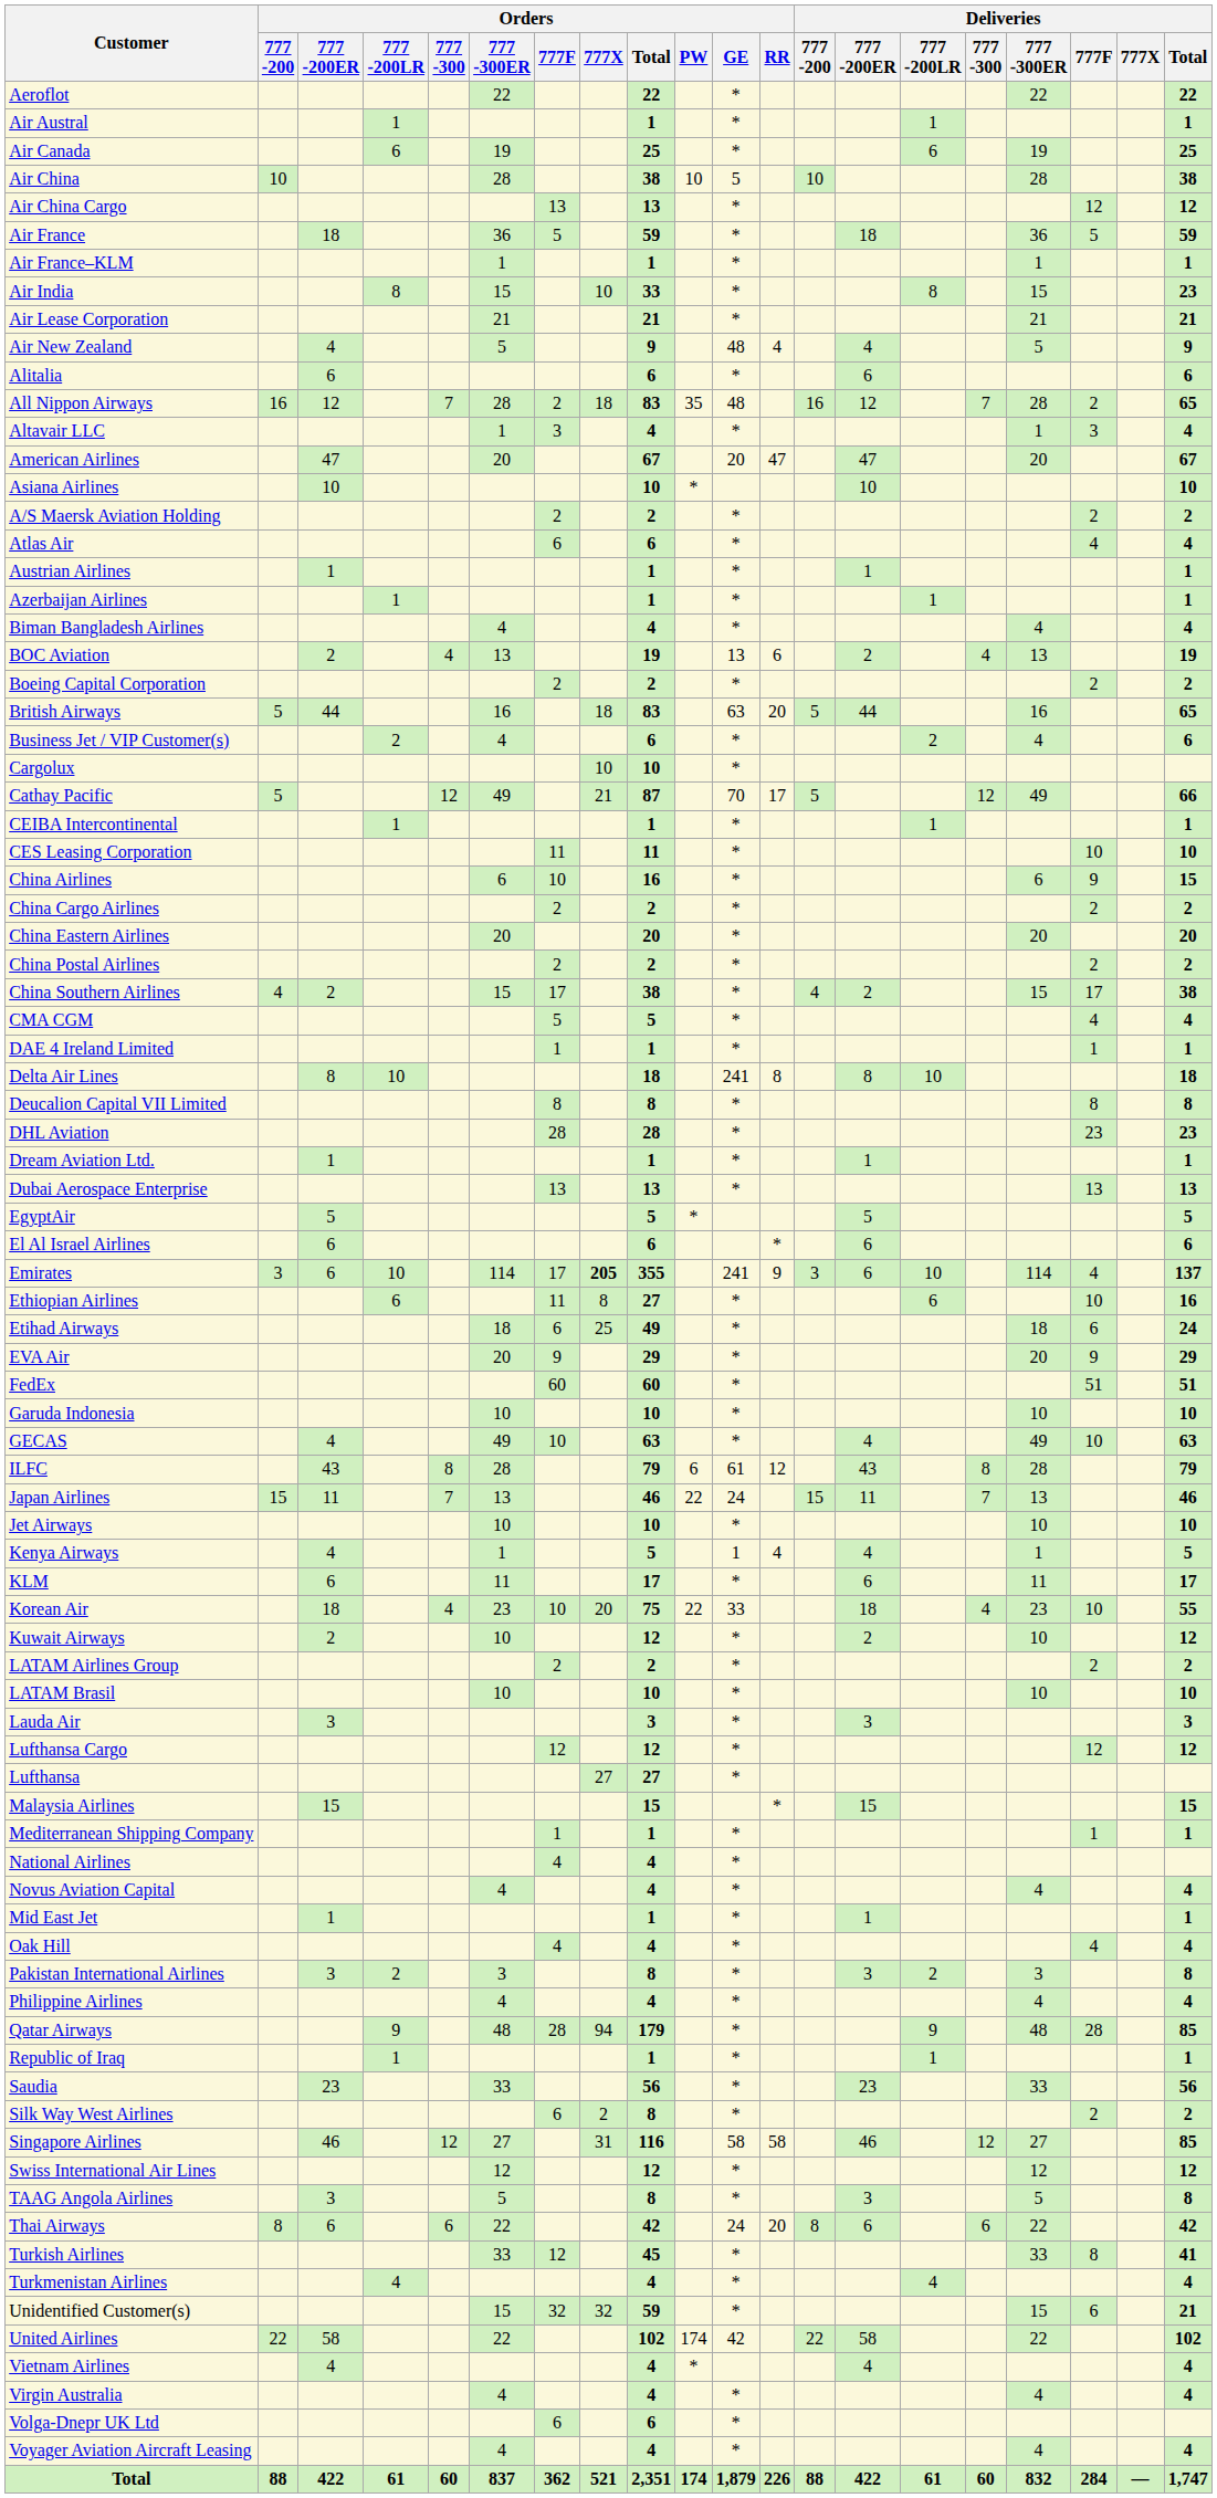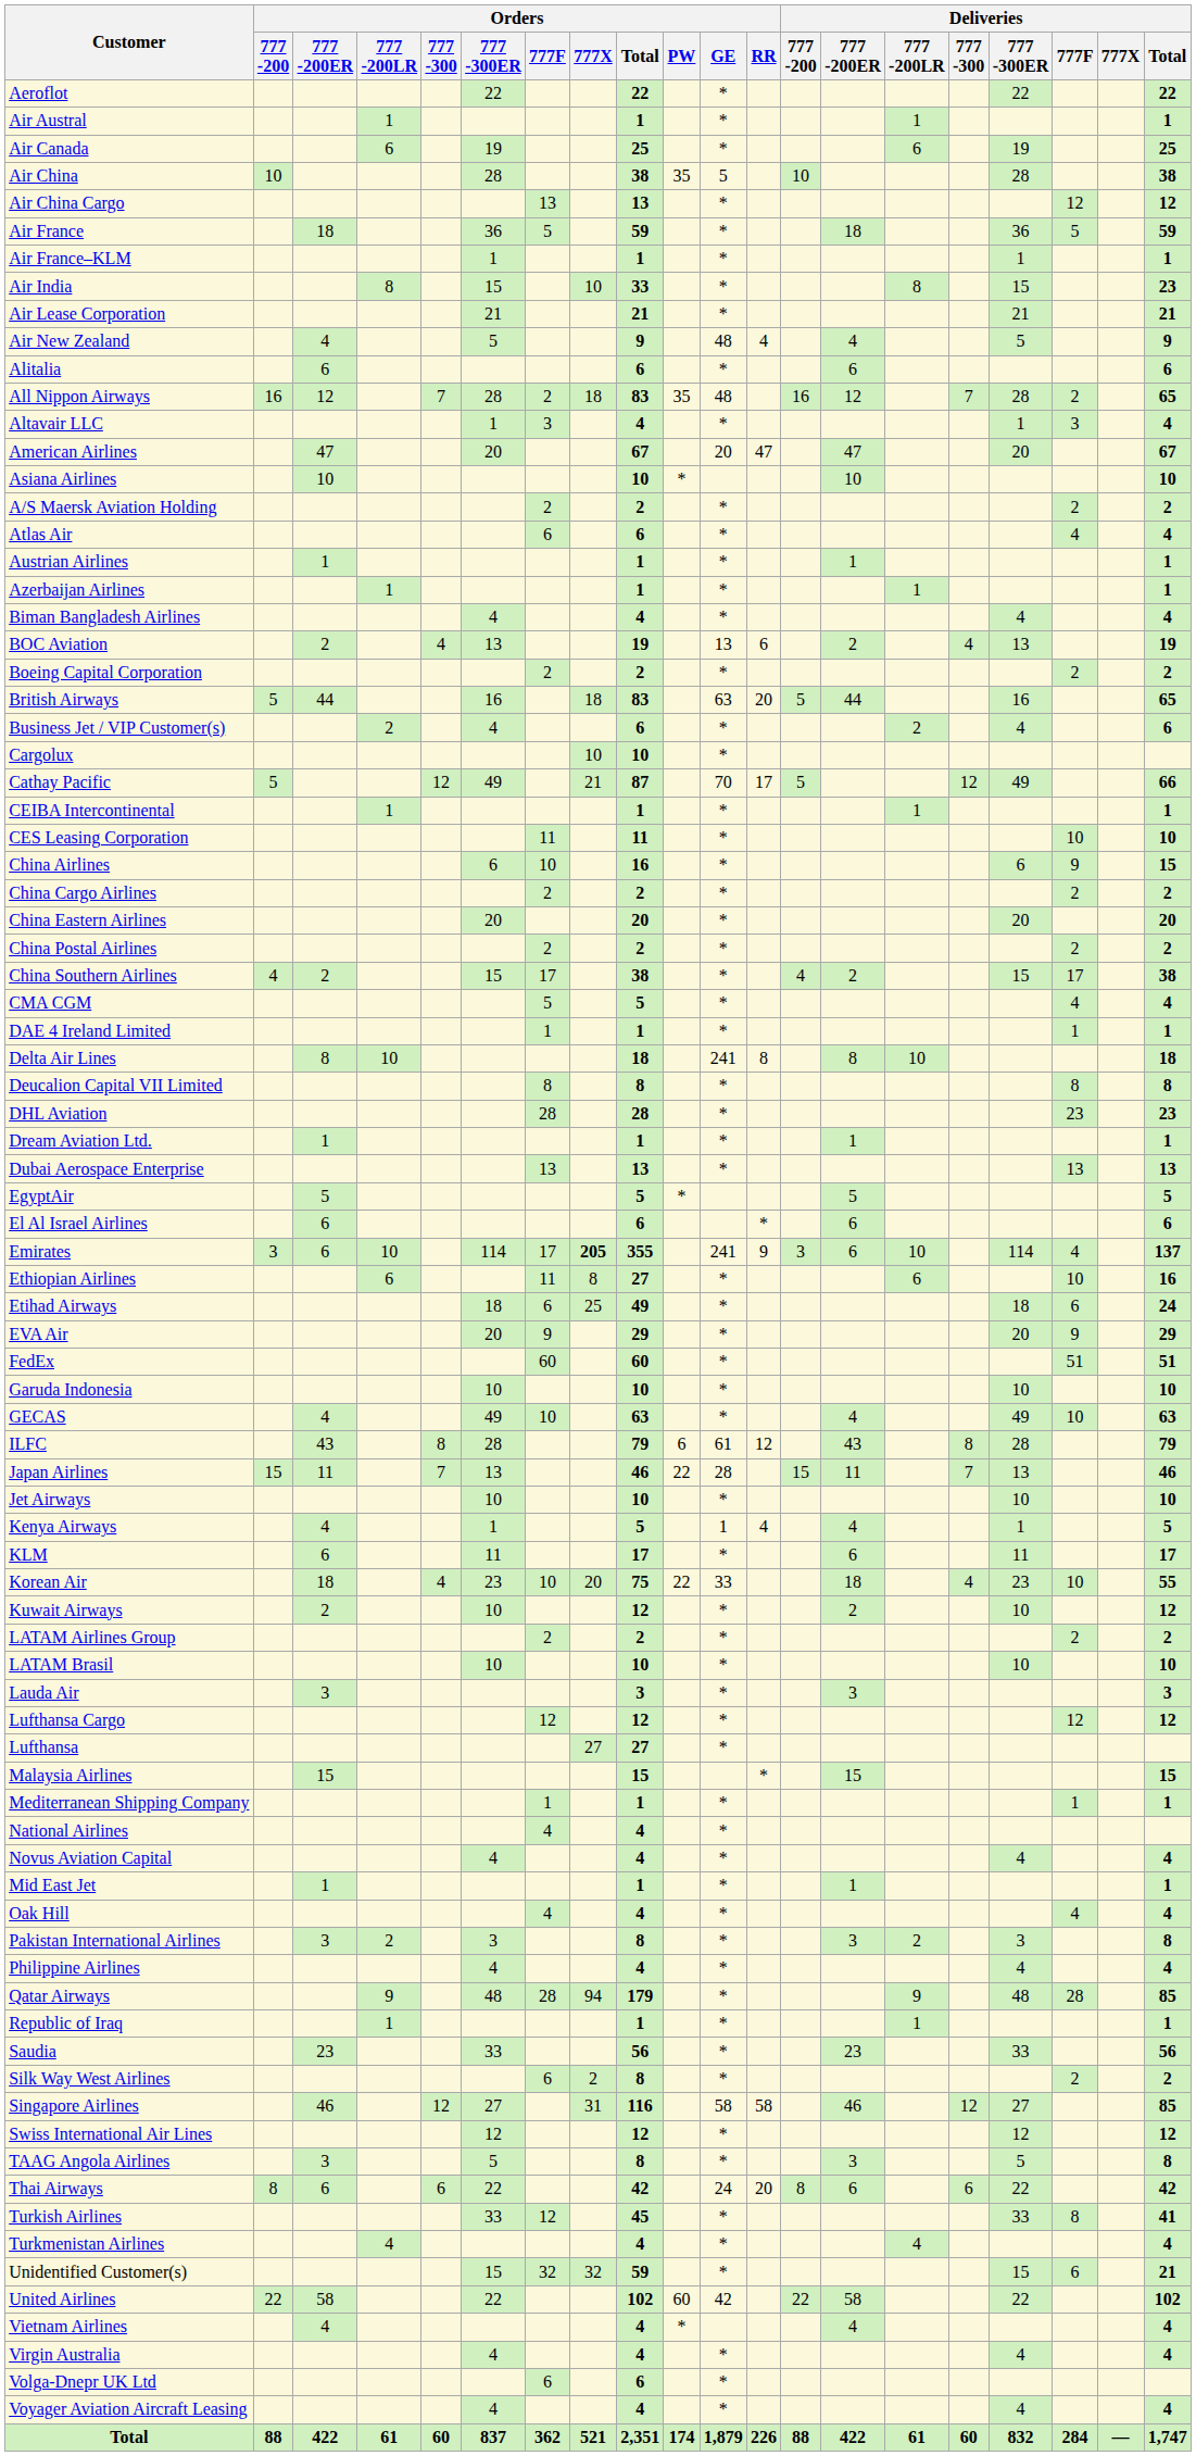Air China | Orders / PW: 10 -> 35
Japan Airlines | Orders / GE: 24 -> 28
United Airlines | Orders / PW: 174 -> 60
